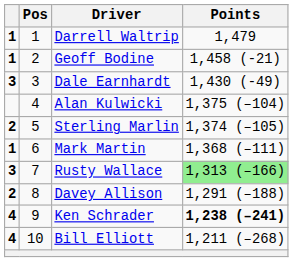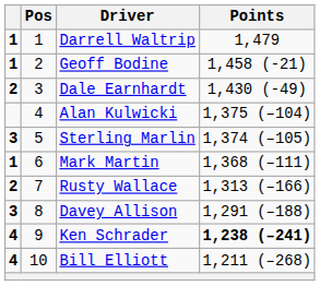Dale Earnhardt | column 1: 3 -> 2
Sterling Marlin | column 1: 2 -> 3
Rusty Wallace | column 1: 3 -> 2
Rusty Wallace | Points: lightgreen background -> no background
Davey Allison | column 1: 2 -> 3
